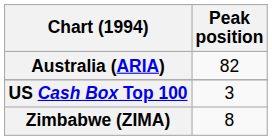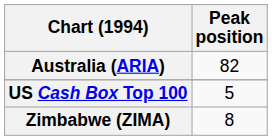US Cash Box Top 100 | Peak position: 3 -> 5
